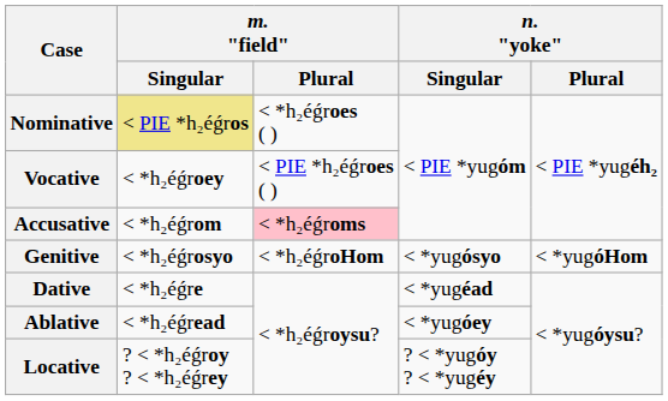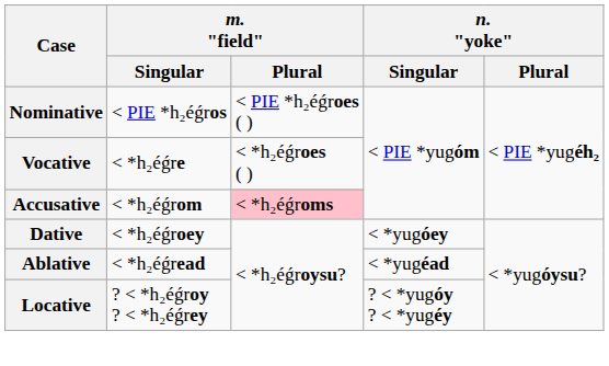Nominative | m. "field" / Singular: khaki background -> no background
Nominative | m. "field" / Plural: < *h₂éǵroes ( ) -> < PIE *h₂éǵroes ( )
Vocative | m. "field" / Singular: < *h₂éǵroey -> < *h₂éǵre
Vocative | m. "field" / Plural: < PIE *h₂éǵroes ( ) -> < *h₂éǵroes ( )
- row: Genitive | < *h₂éǵrosyo | < *h₂éǵroHom | < *yugósyo | < *yugóHom
Dative | m. "field" / Singular: < *h₂éǵre -> < *h₂éǵroey
Dative | n. "yoke" / Singular: < *yugéad -> < *yugóey
Ablative | n. "yoke" / Singular: < *yugóey -> < *yugéad
